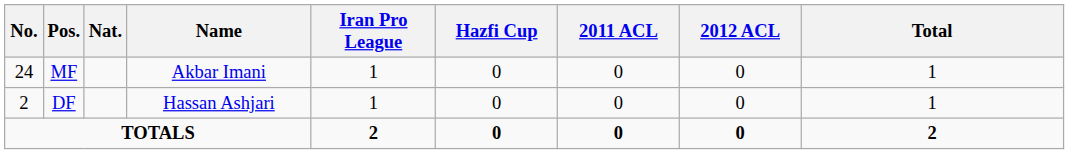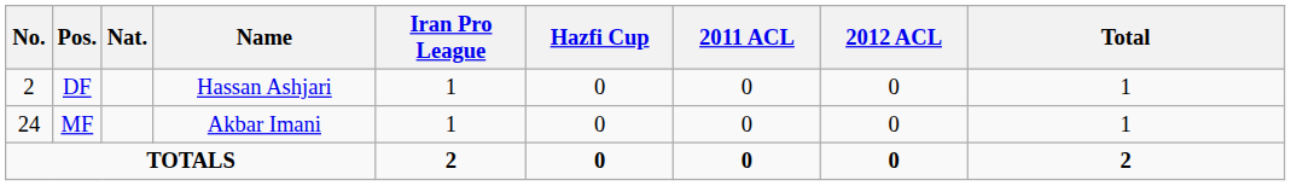rows swapped: DF <-> MF
